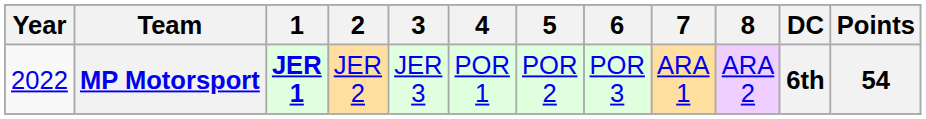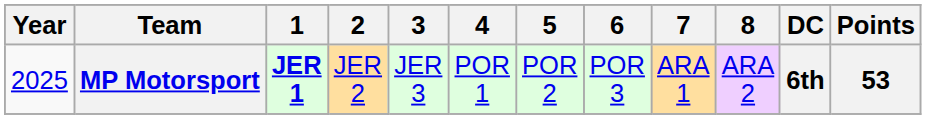MP Motorsport | Year: 2022 -> 2025
MP Motorsport | Points: 54 -> 53
